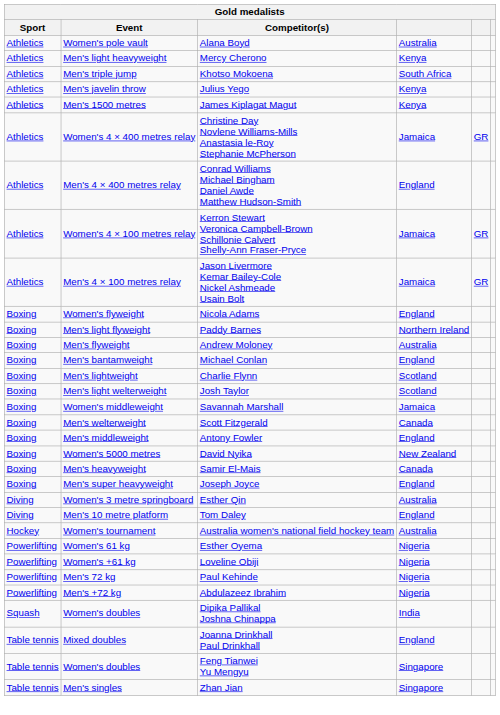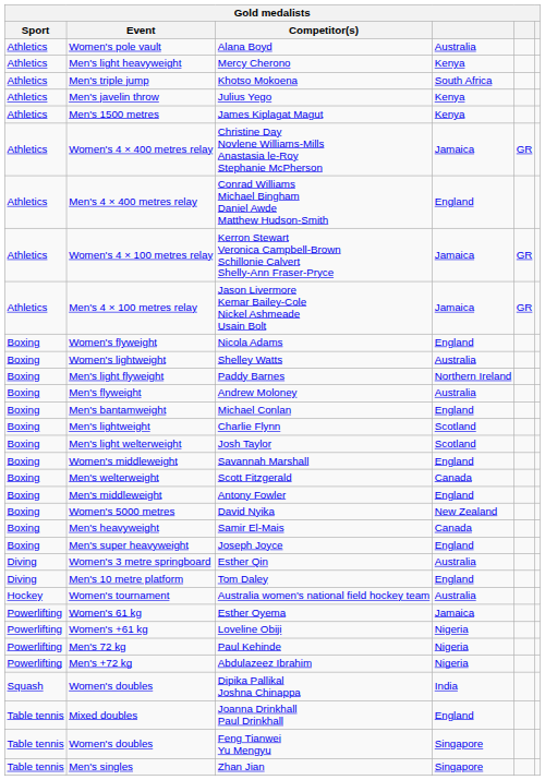+ row: Boxing | Women's lightweight | Shelley Watts | Australia
Savannah Marshall | column 4: Jamaica -> England
Esther Oyema | column 4: Nigeria -> Jamaica
